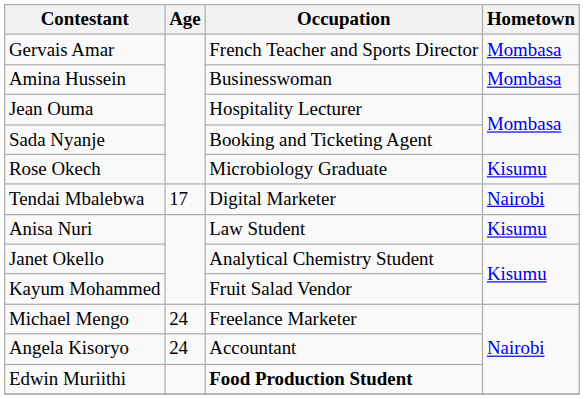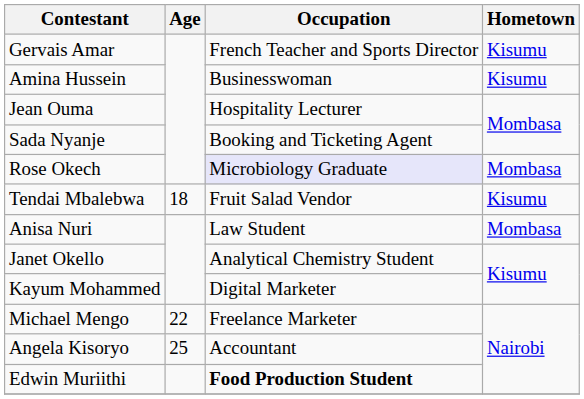Gervais Amar | Hometown: Mombasa -> Kisumu
Amina Hussein | Hometown: Mombasa -> Kisumu
Rose Okech | Occupation: no background -> lavender background
Rose Okech | Hometown: Kisumu -> Mombasa
Tendai Mbalebwa | Age: 17 -> 18
Tendai Mbalebwa | Occupation: Digital Marketer -> Fruit Salad Vendor
Tendai Mbalebwa | Hometown: Nairobi -> Kisumu
Anisa Nuri | Hometown: Kisumu -> Mombasa
Kayum Mohammed | Occupation: Fruit Salad Vendor -> Digital Marketer
Michael Mengo | Age: 24 -> 22
Angela Kisoryo | Age: 24 -> 25
